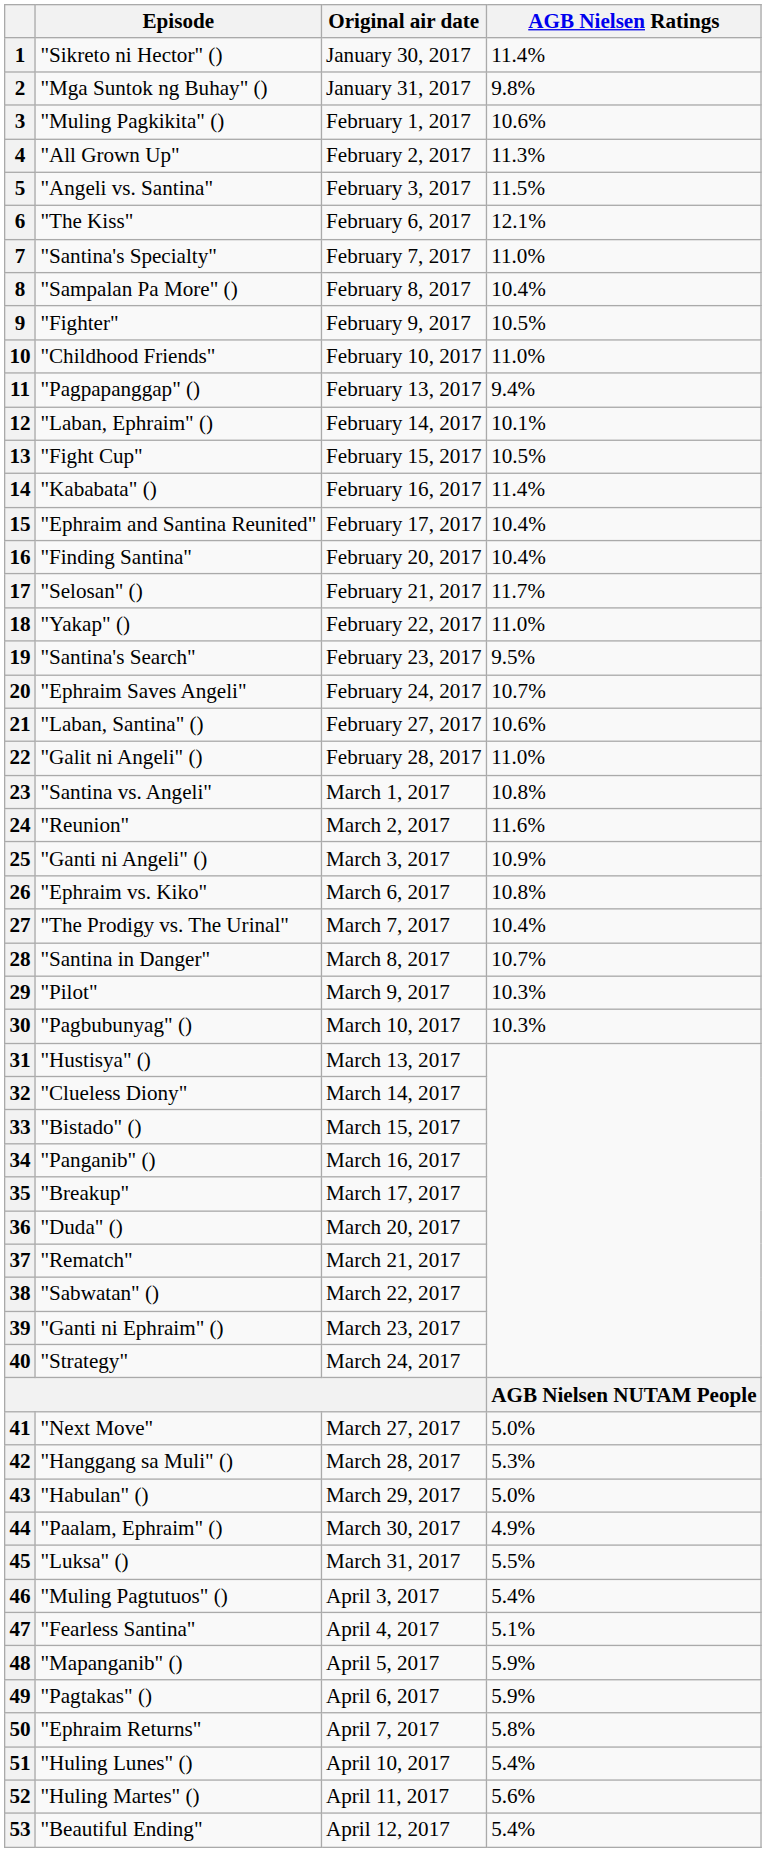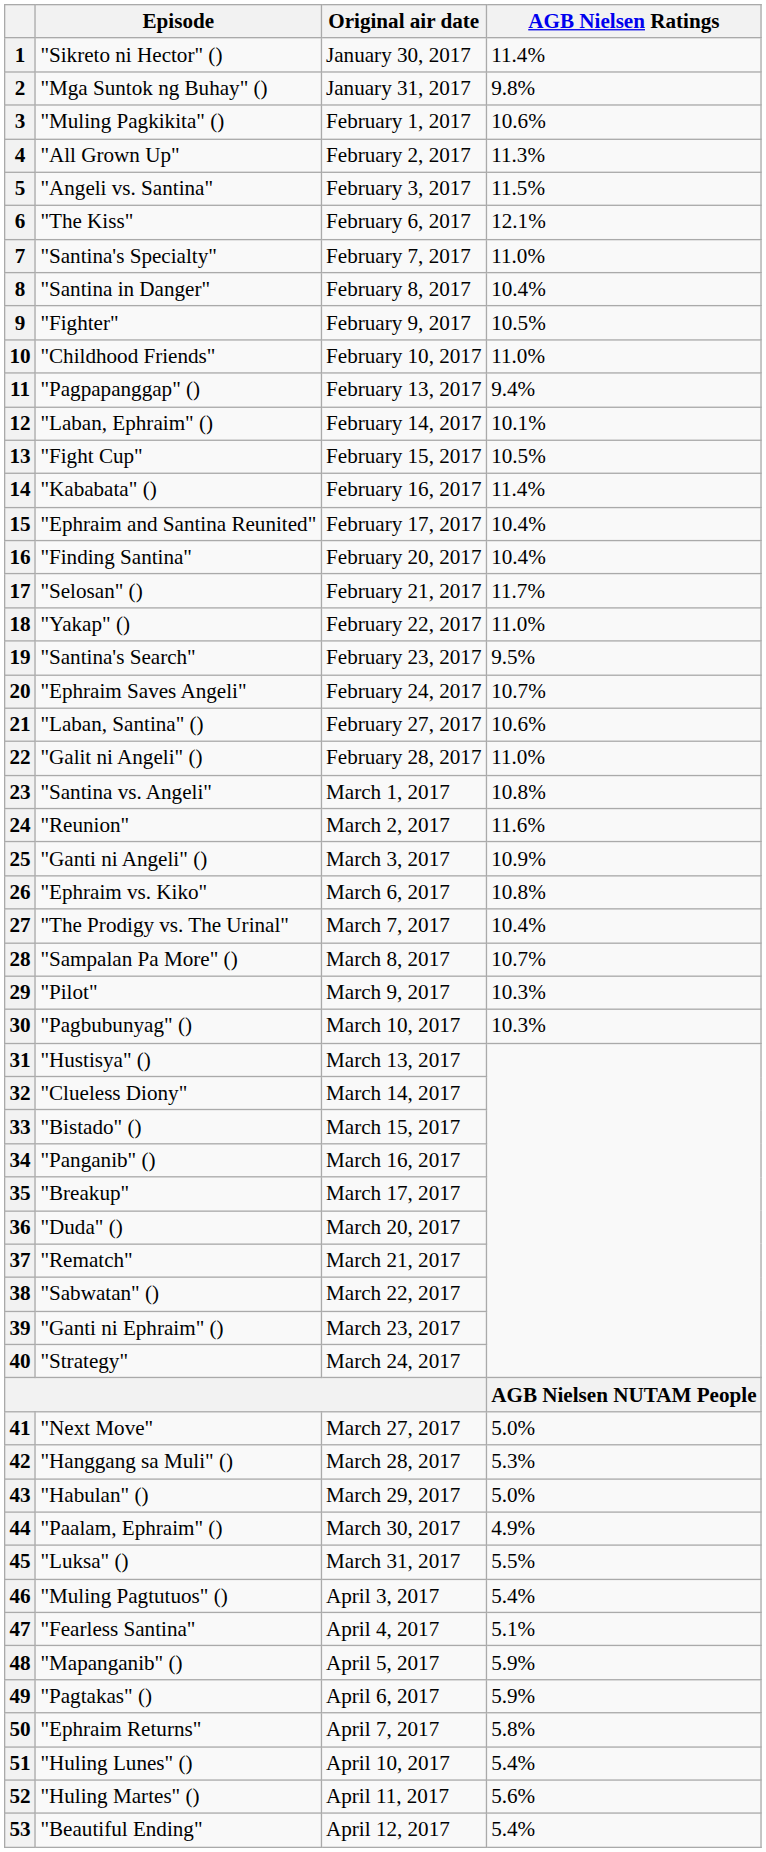8 | Episode: "Sampalan Pa More" () -> "Santina in Danger"
28 | Episode: "Santina in Danger" -> "Sampalan Pa More" ()
